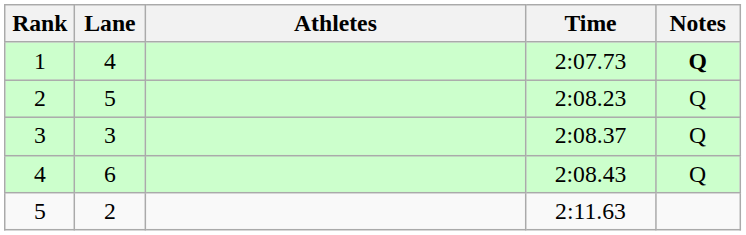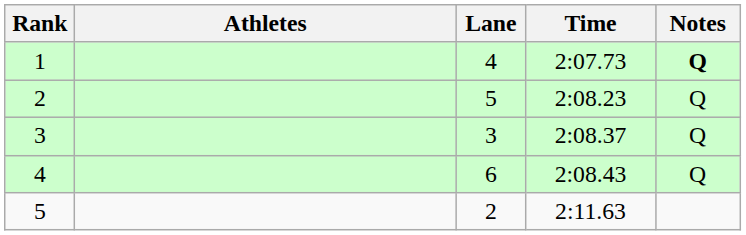columns swapped: Lane <-> Athletes
